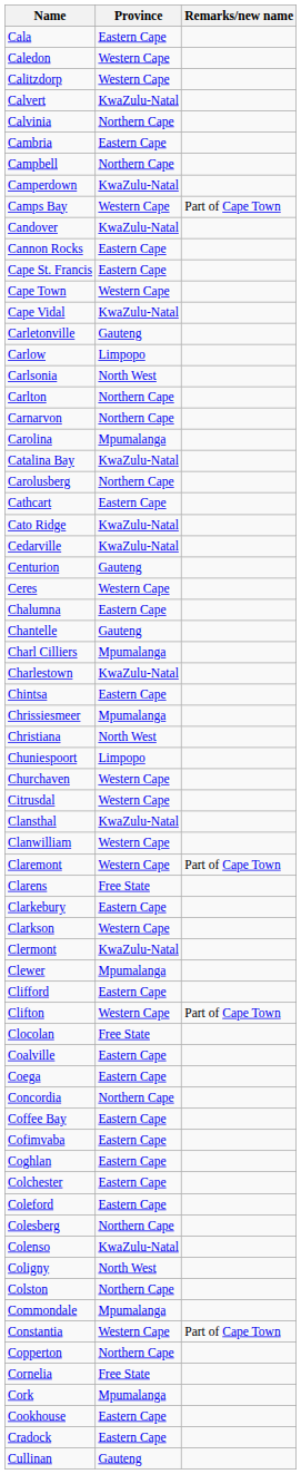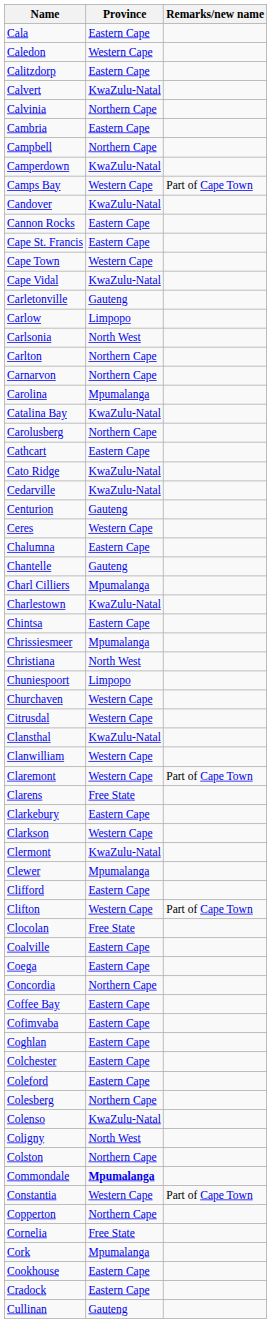Calitzdorp | Province: Western Cape -> Eastern Cape
Commondale | Province: normal -> bold
